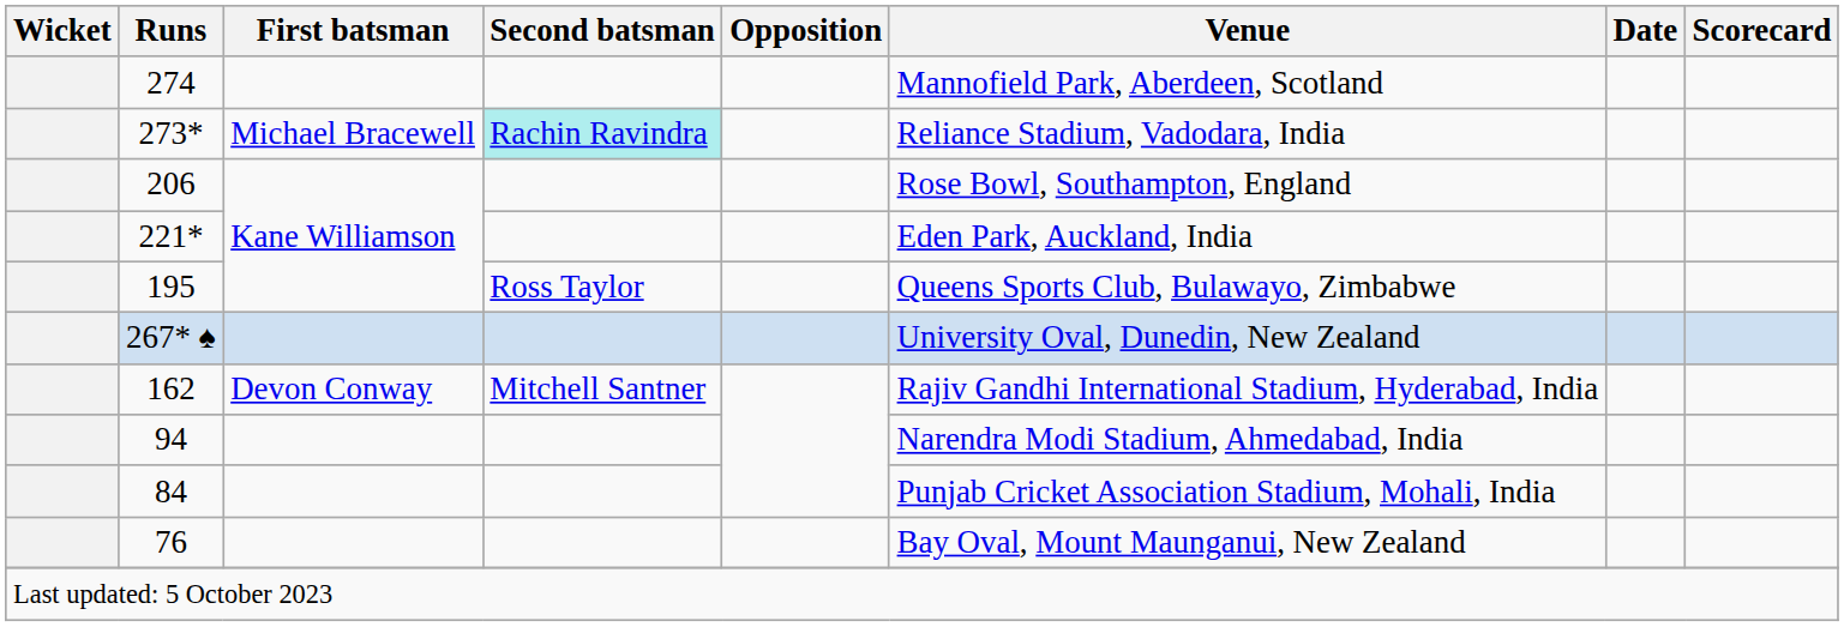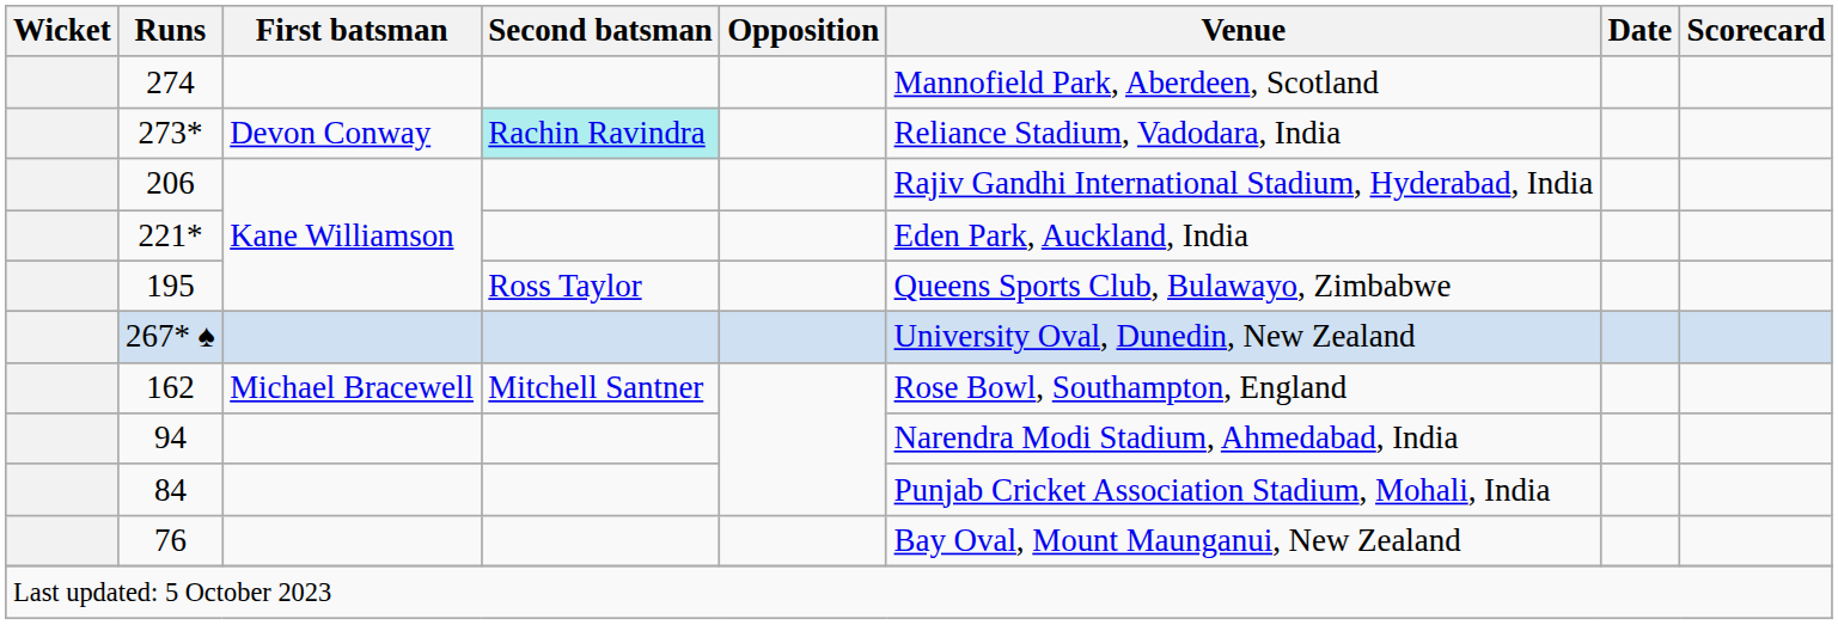273* | First batsman: Michael Bracewell -> Devon Conway
206 | Venue: Rose Bowl, Southampton, England -> Rajiv Gandhi International Stadium, Hyderabad, India
162 | First batsman: Devon Conway -> Michael Bracewell
162 | Venue: Rajiv Gandhi International Stadium, Hyderabad, India -> Rose Bowl, Southampton, England
